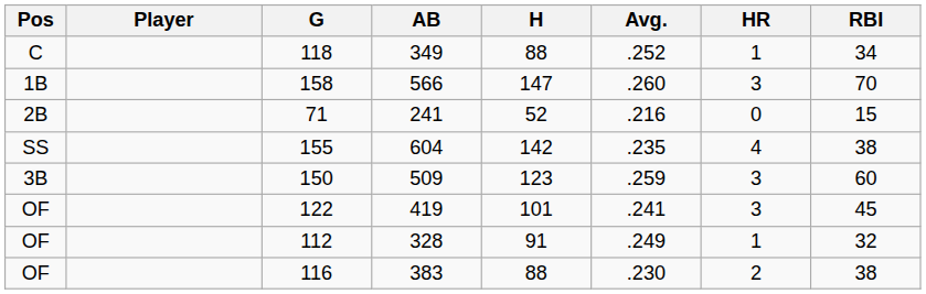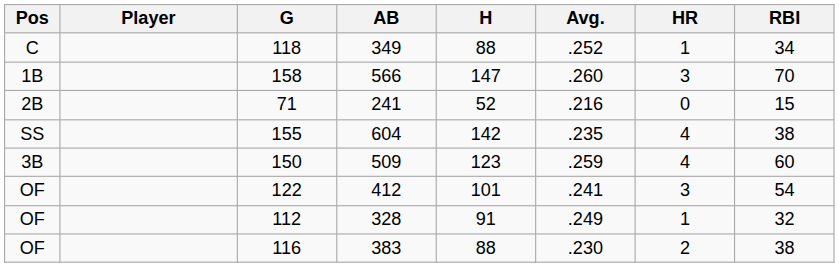150 | HR: 3 -> 4
122 | AB: 419 -> 412
122 | RBI: 45 -> 54
